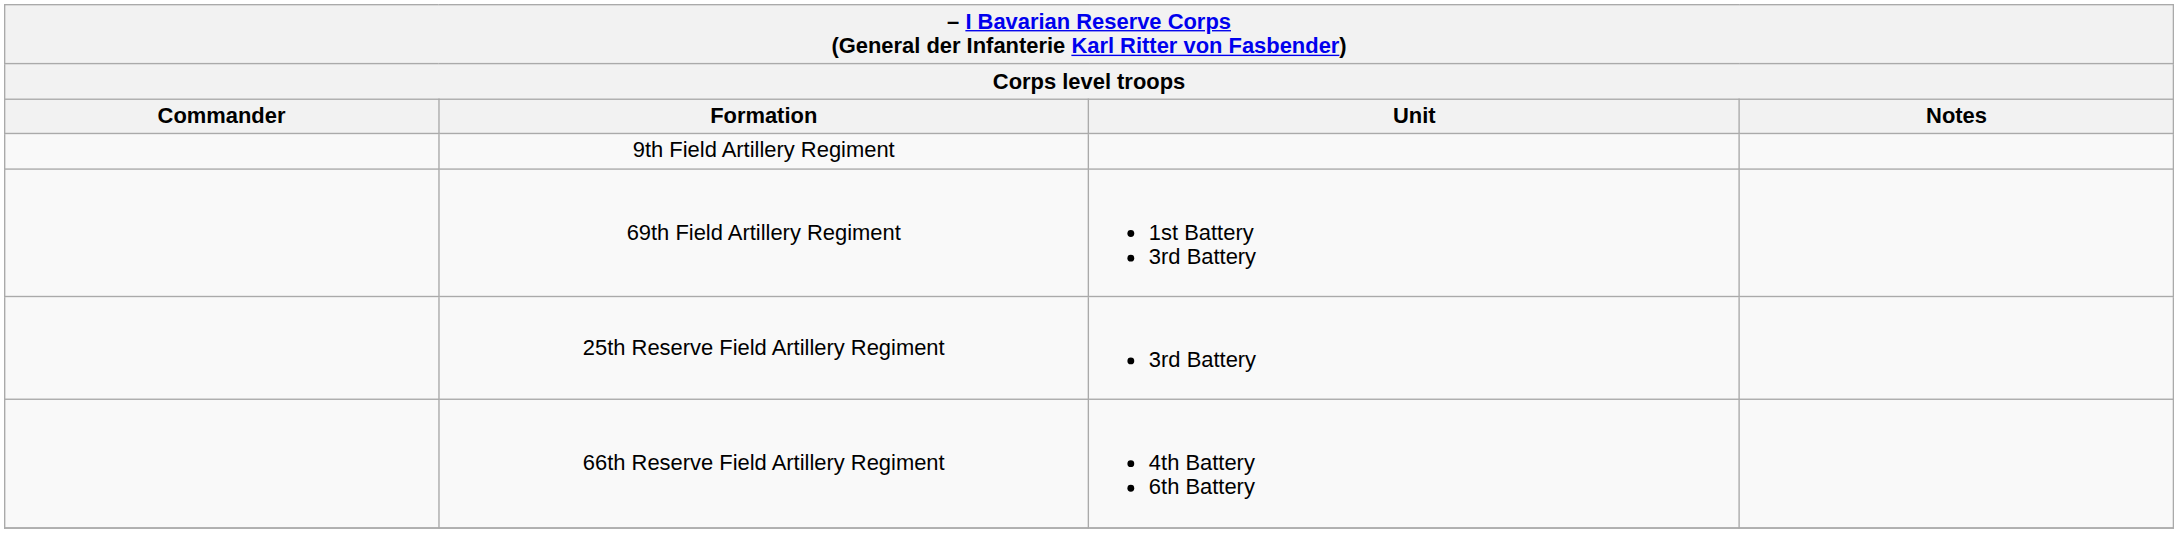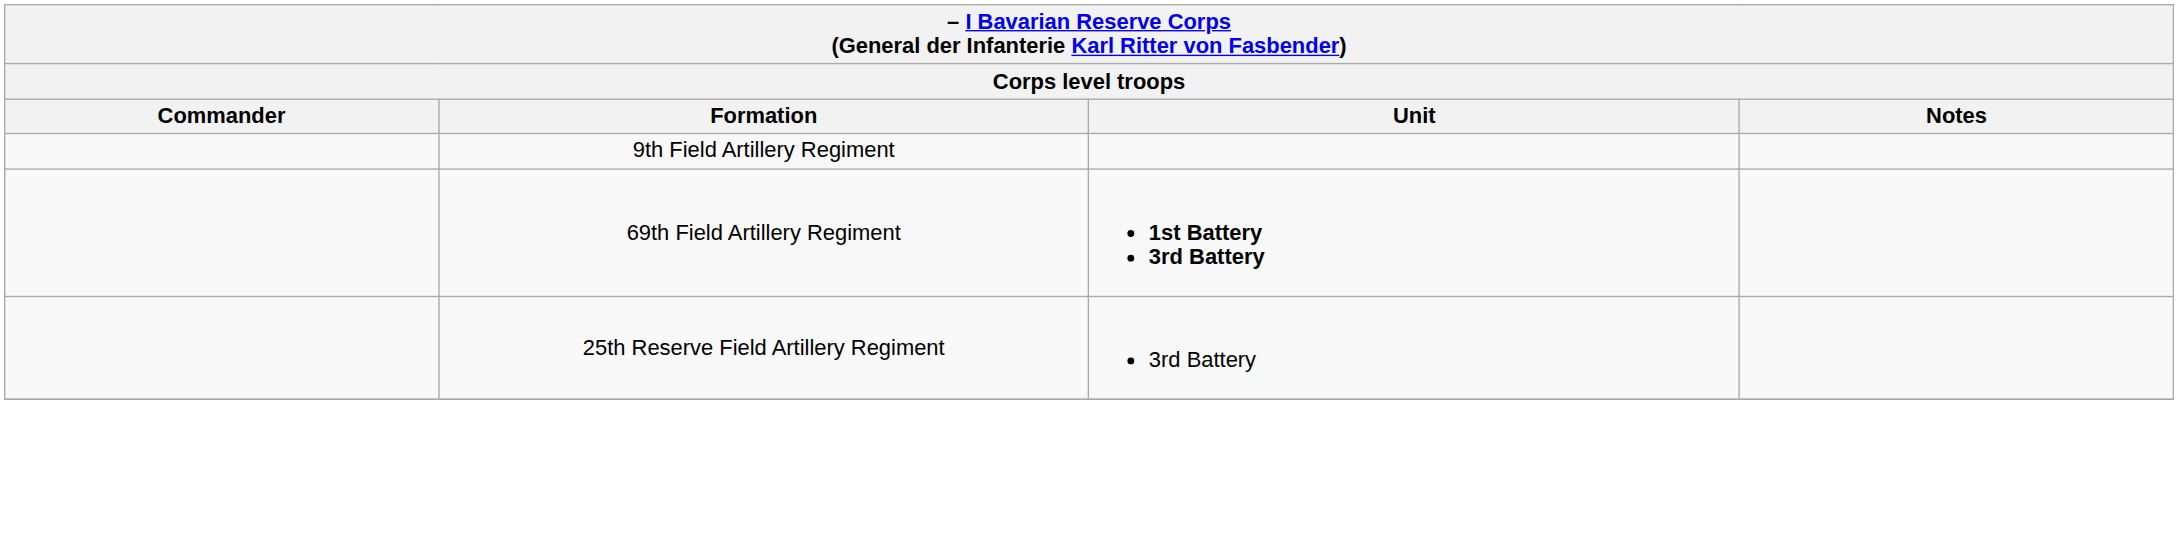69th Field Artillery Regiment | Unit: normal -> bold
- row: 66th Reserve Field Artillery Regiment | 4th Battery 6th Battery
